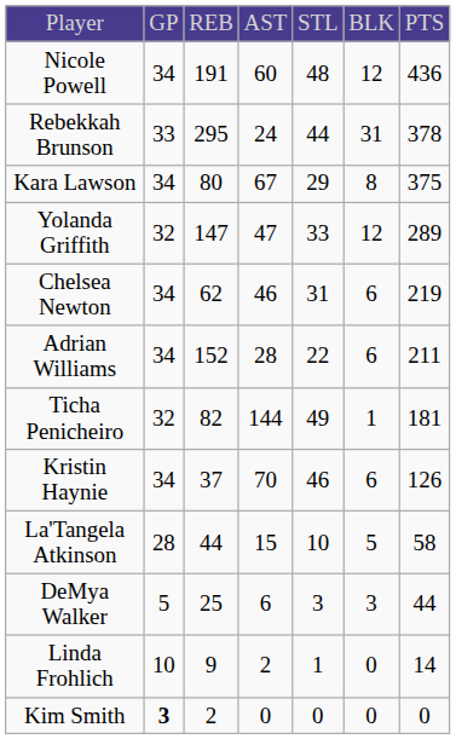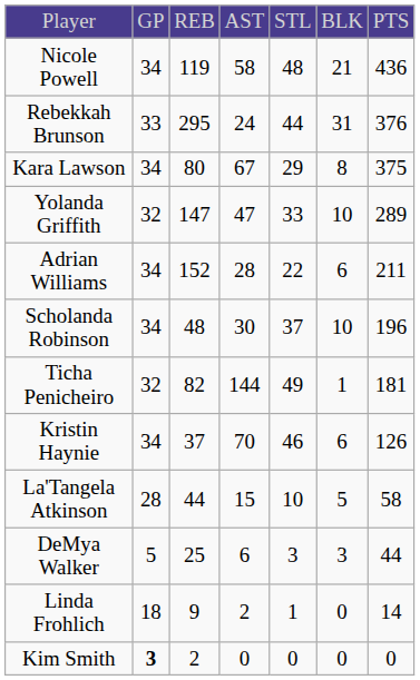Nicole Powell | column 3: 191 -> 119
Nicole Powell | column 4: 60 -> 58
Nicole Powell | column 6: 12 -> 21
Rebekkah Brunson | column 7: 378 -> 376
Yolanda Griffith | column 6: 12 -> 10
- row: Chelsea Newton | 34 | 62 | 46 | 31 | 6 | 219
+ row: Scholanda Robinson | 34 | 48 | 30 | 37 | 10 | 196
Linda Frohlich | column 2: 10 -> 18
